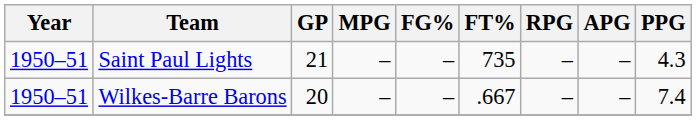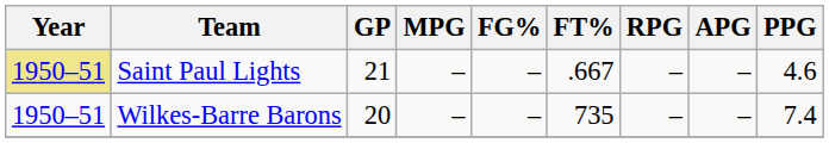Saint Paul Lights | Year: no background -> khaki background
Saint Paul Lights | FT%: 735 -> .667
Saint Paul Lights | PPG: 4.3 -> 4.6
Wilkes-Barre Barons | FT%: .667 -> 735
